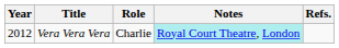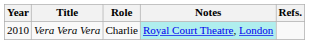Vera Vera Vera | Year: 2012 -> 2010
